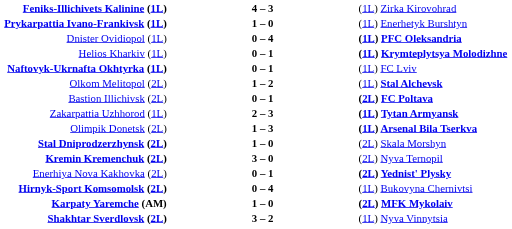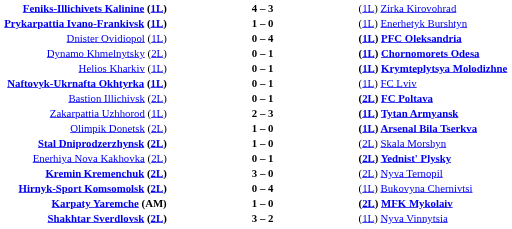+ row: Dynamo Khmelnytsky (2L) | 0 – 1 | (1L) Chornomorets Odesa
- row: Olkom Melitopol (2L) | 1 – 2 | (1L) Stal Alchevsk
Olimpik Donetsk (2L) | column 2: 1 – 3 -> 1 – 0
rows swapped: Kremin Kremenchuk (2L) <-> Enerhiya Nova Kakhovka (2L)
